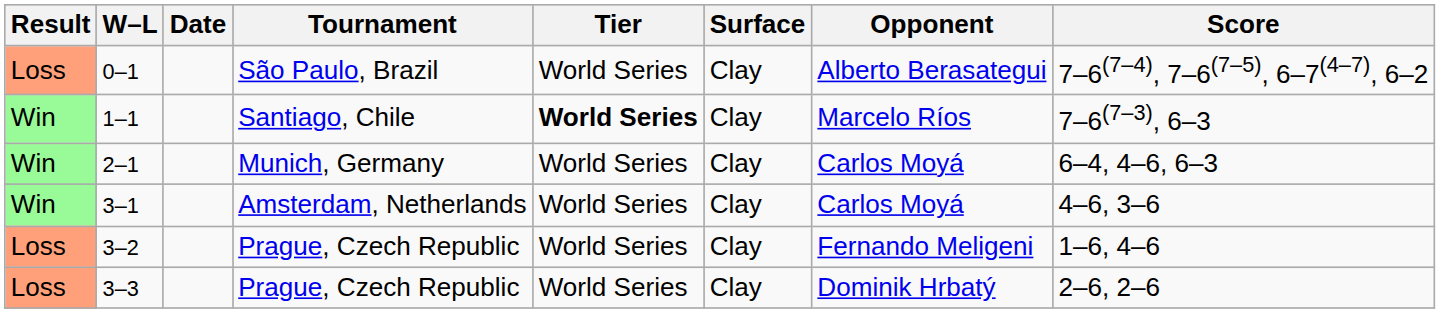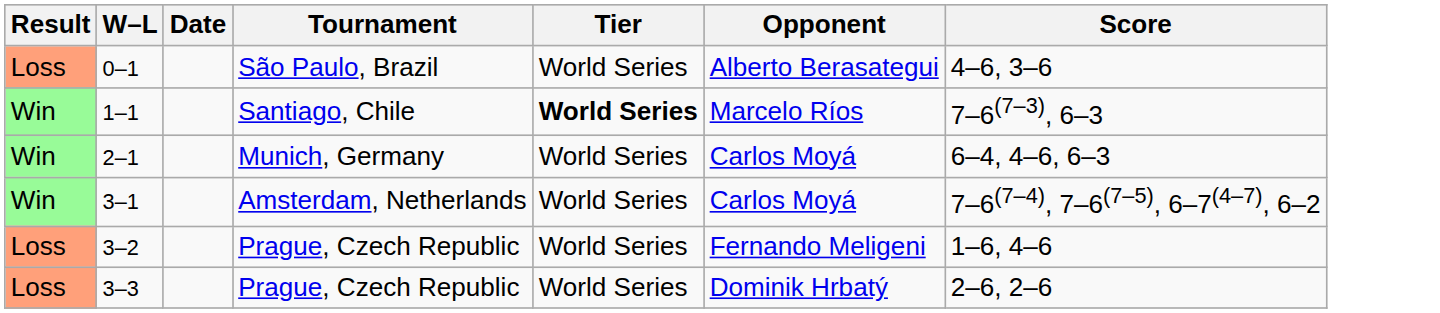- column: Surface | Clay | Clay | Clay | Clay | Clay | Clay
0–1 | Score: 7–6(7–4), 7–6(7–5), 6–7(4–7), 6–2 -> 4–6, 3–6
3–1 | Score: 4–6, 3–6 -> 7–6(7–4), 7–6(7–5), 6–7(4–7), 6–2
